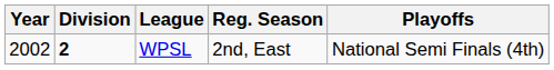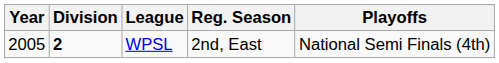WPSL | Year: 2002 -> 2005
